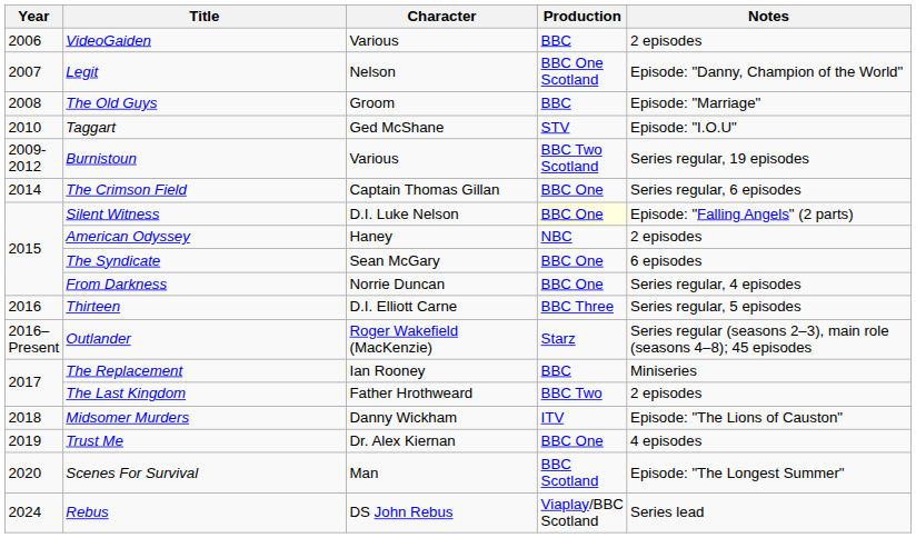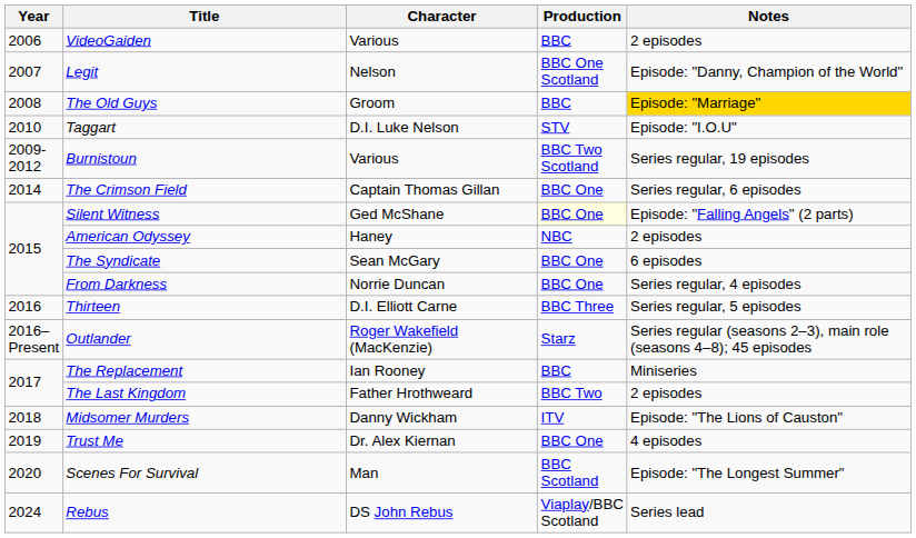The Old Guys | Notes: no background -> gold background
Taggart | Character: Ged McShane -> D.I. Luke Nelson
Silent Witness | Character: D.I. Luke Nelson -> Ged McShane
